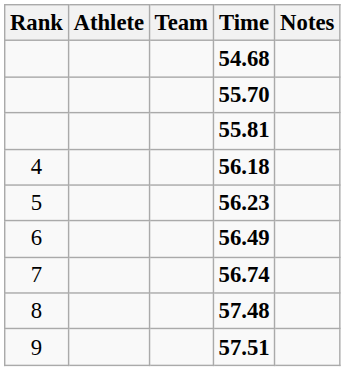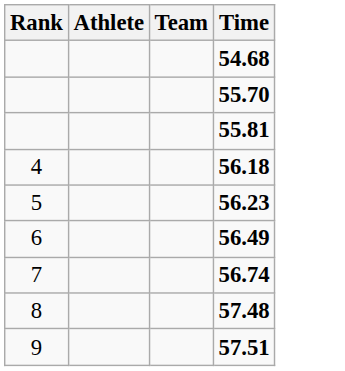- column: Notes
